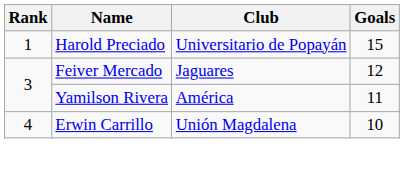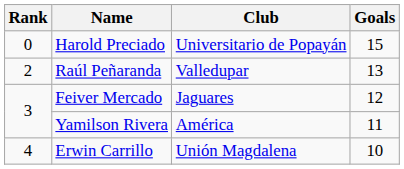Harold Preciado | Rank: 1 -> 0
+ row: 2 | Raúl Peñaranda | Valledupar | 13
